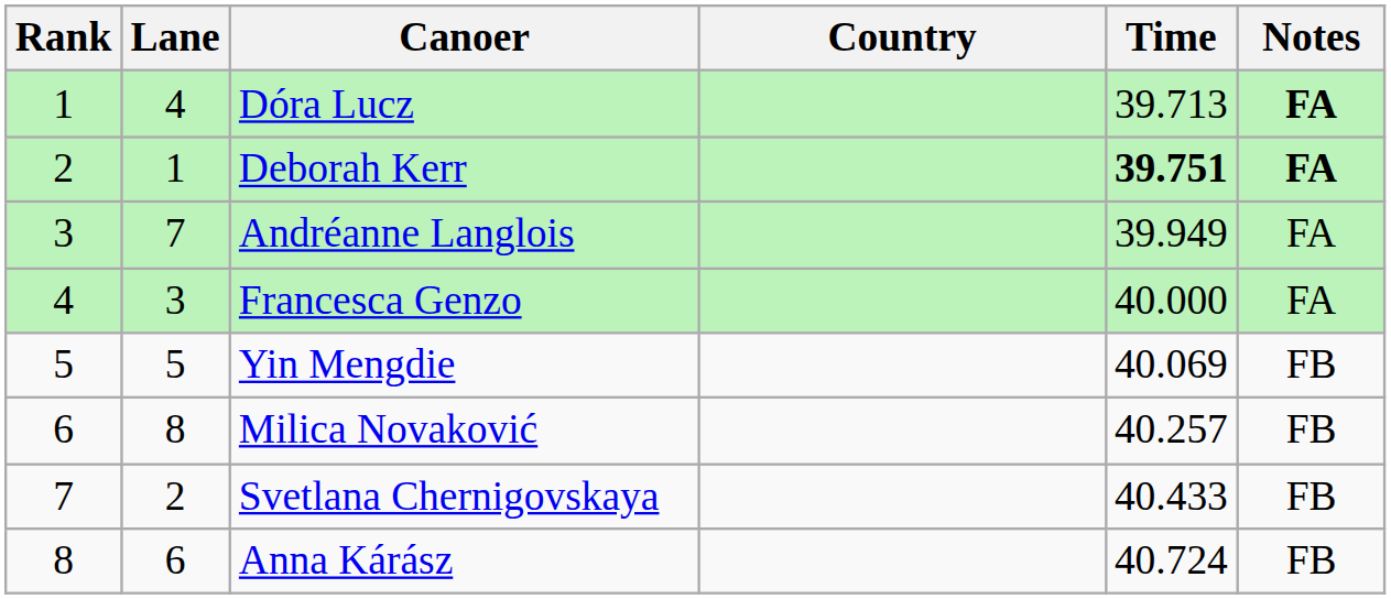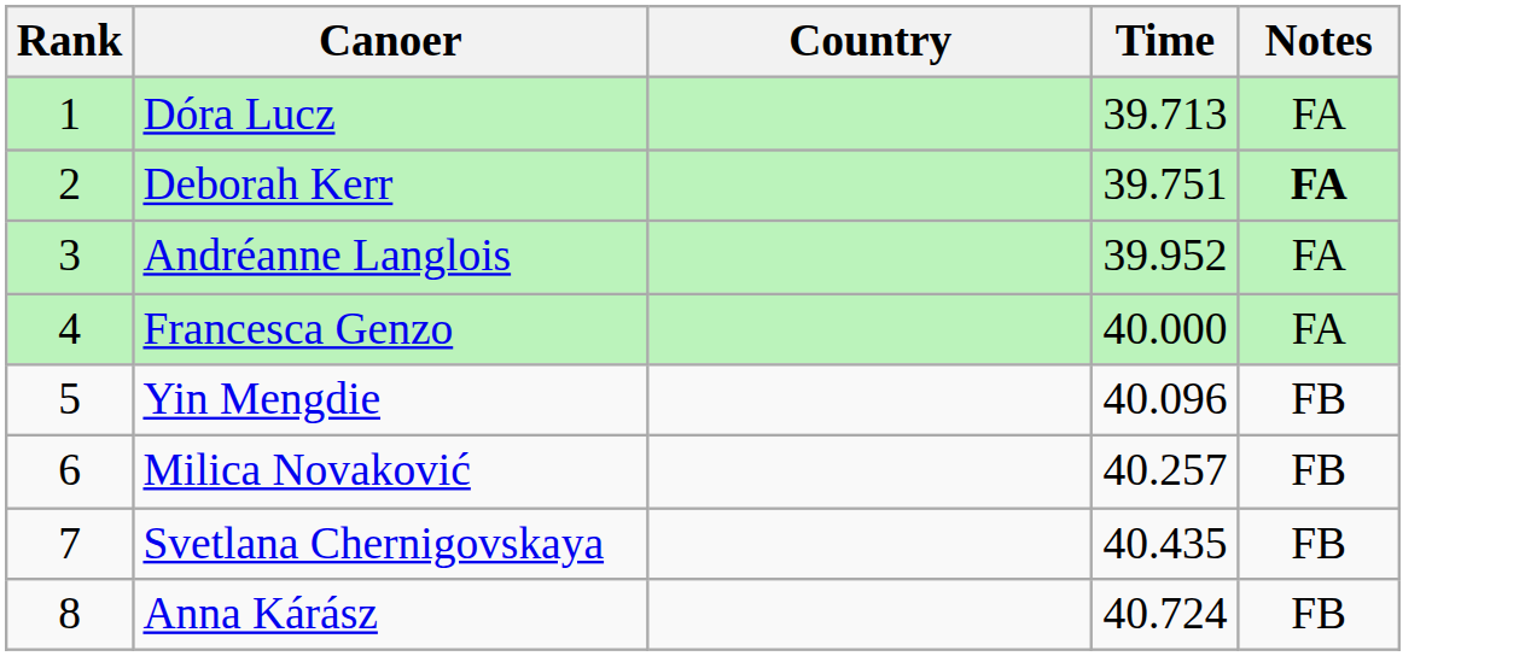- column: Lane | 4 | 1 | 7 | 3 | 5 | 8 | 2 | 6
Dóra Lucz | Notes: bold -> normal
Deborah Kerr | Time: bold -> normal
Andréanne Langlois | Time: 39.949 -> 39.952
Yin Mengdie | Time: 40.069 -> 40.096
Svetlana Chernigovskaya | Time: 40.433 -> 40.435
